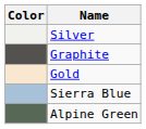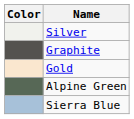rows swapped: Sierra Blue <-> Alpine Green
